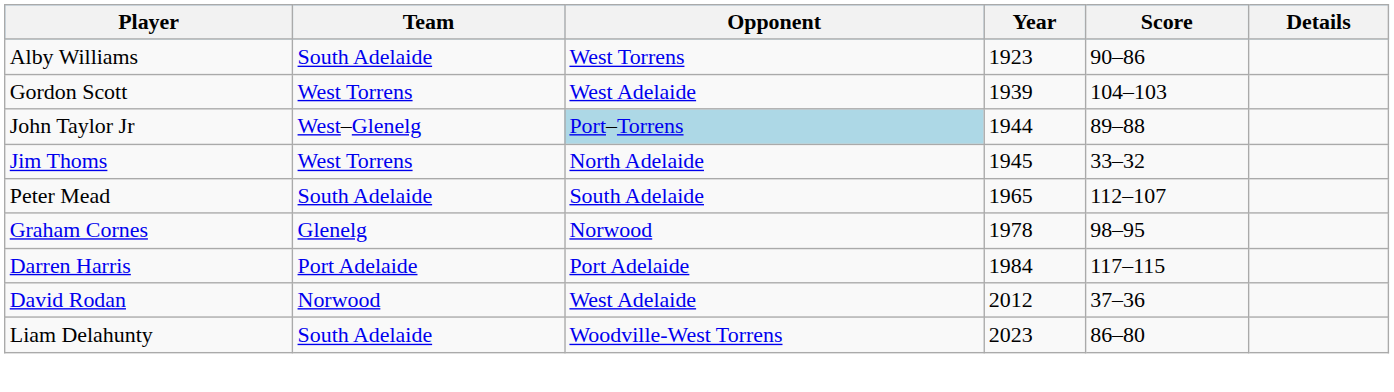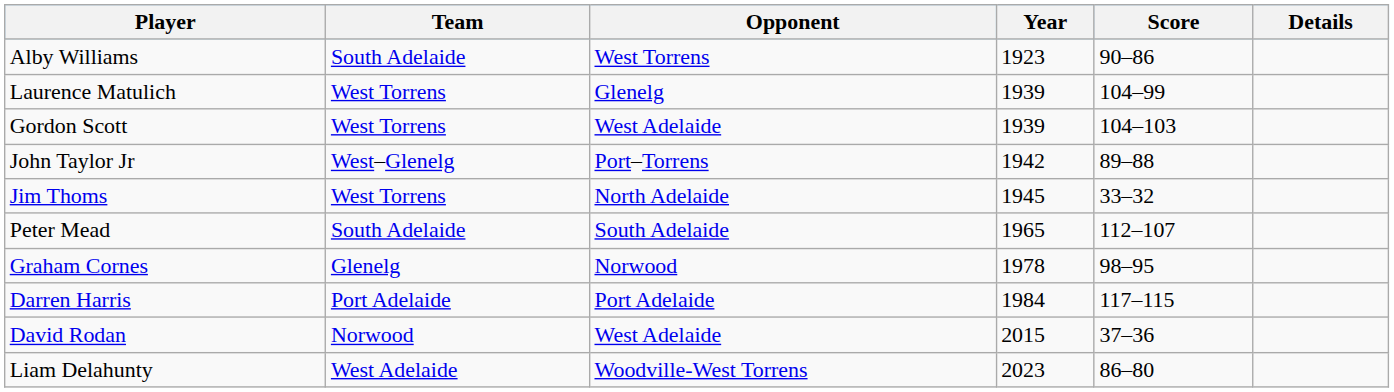+ row: Laurence Matulich | West Torrens | Glenelg | 1939 | 104–99
John Taylor Jr | Opponent: lightblue background -> no background
John Taylor Jr | Year: 1944 -> 1942
David Rodan | Year: 2012 -> 2015
Liam Delahunty | Team: South Adelaide -> West Adelaide
